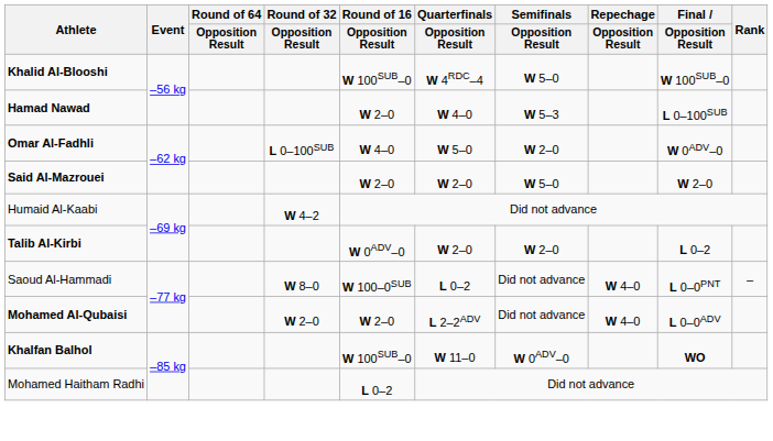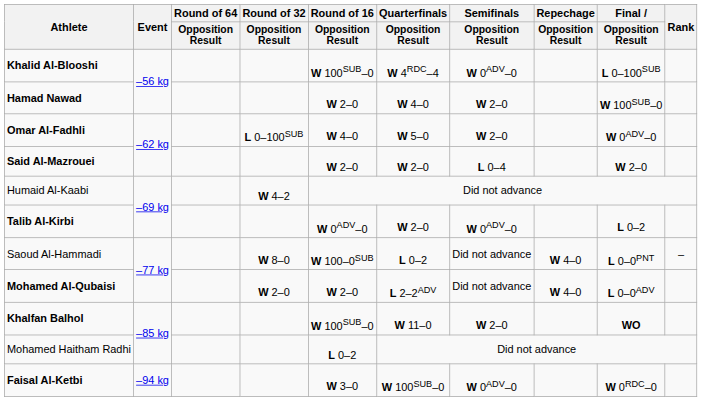Khalid Al-Blooshi | Semifinals / Opposition Result: W 5–0 -> W 0ADV–0
Khalid Al-Blooshi | Final / Opposition Result: W 100SUB–0 -> L 0–100SUB
Hamad Nawad | Semifinals / Opposition Result: W 5–3 -> W 2–0
Hamad Nawad | Final / Opposition Result: L 0–100SUB -> W 100SUB–0
Said Al-Mazrouei | Semifinals / Opposition Result: W 5–0 -> L 0–4
Talib Al-Kirbi | Semifinals / Opposition Result: W 2–0 -> W 0ADV–0
Khalfan Balhol | Semifinals / Opposition Result: W 0ADV–0 -> W 2–0
+ row: Faisal Al-Ketbi | –94 kg | W 3–0 | W 100SUB–0 | W 0ADV–0 | W 0RDC–0
